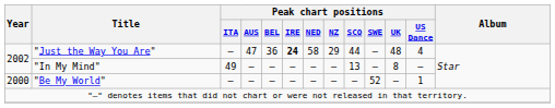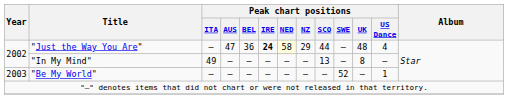"Just the Way You Are" | Peak chart positions / NED: no background -> lightyellow background
"Be My World" | Year: 2000 -> 2003
